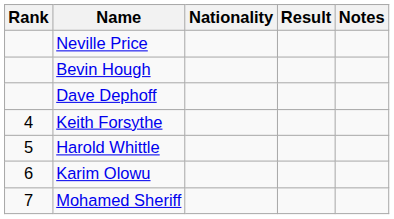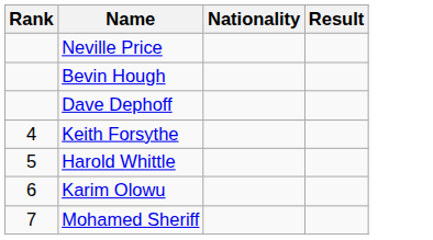- column: Notes
